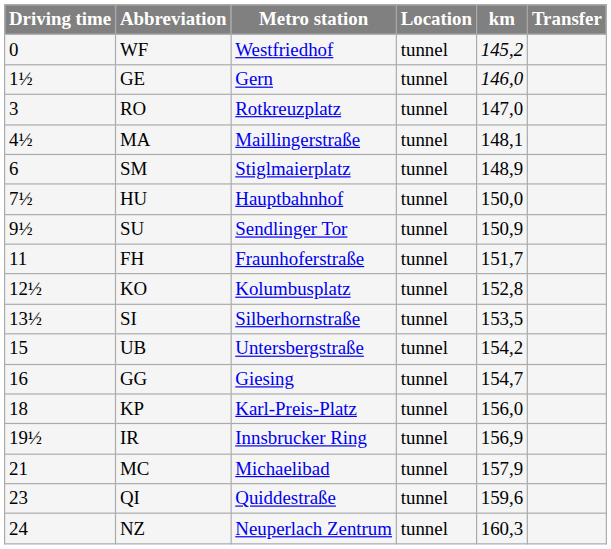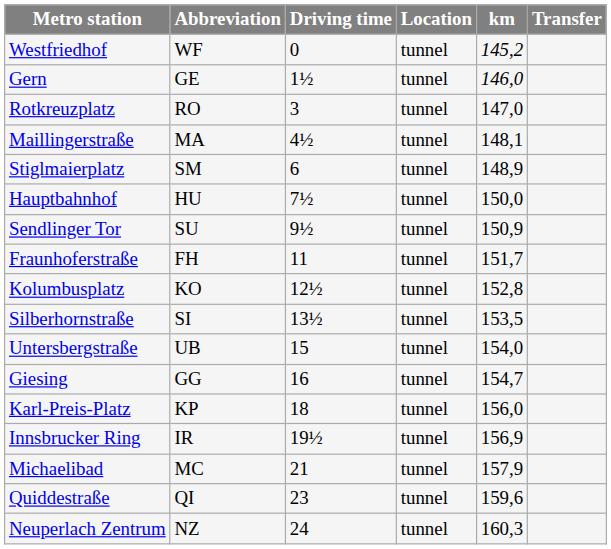columns swapped: Driving time <-> Metro station
UB | km: 154,2 -> 154,0
